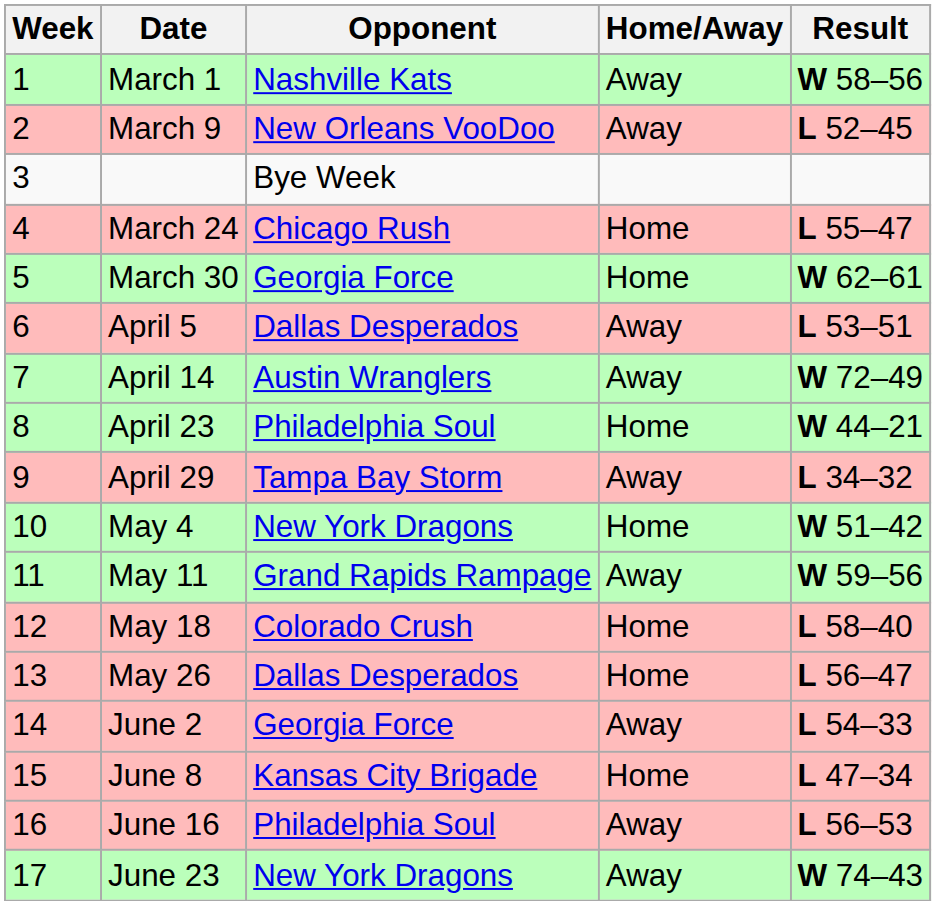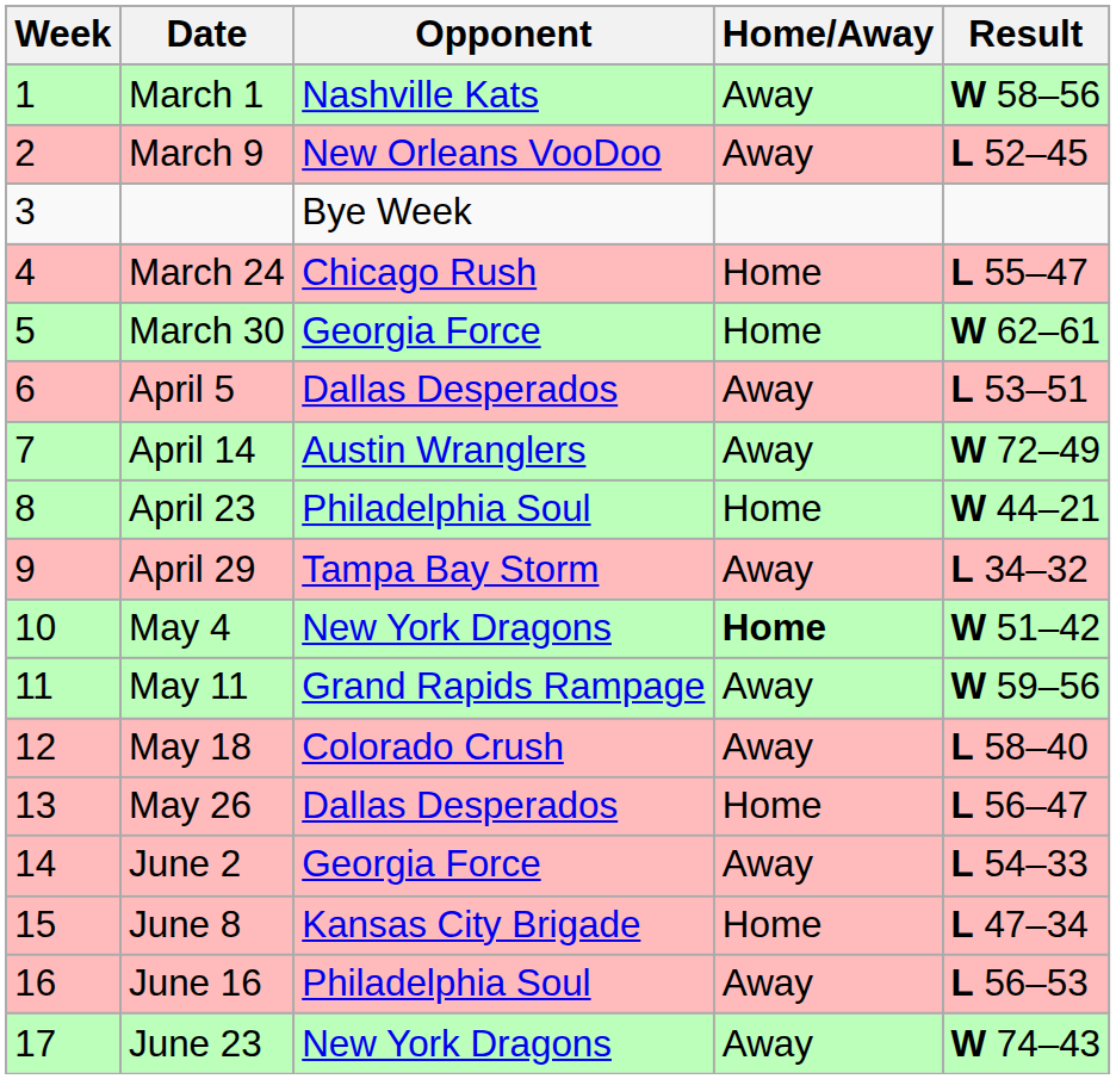May 4 | Home/Away: normal -> bold
May 18 | Home/Away: Home -> Away
